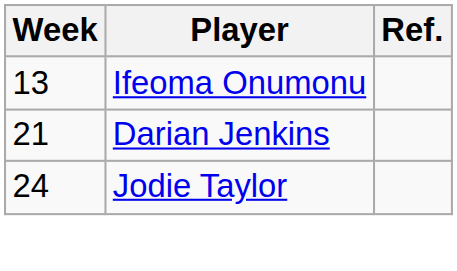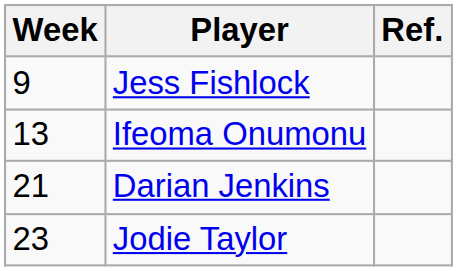+ row: 9 | Jess Fishlock
Jodie Taylor | Week: 24 -> 23
